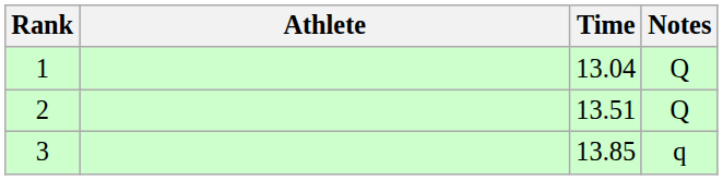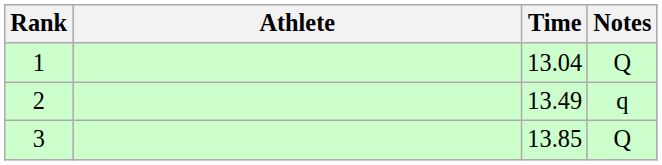2 | Time: 13.51 -> 13.49
2 | Notes: Q -> q
3 | Notes: q -> Q
